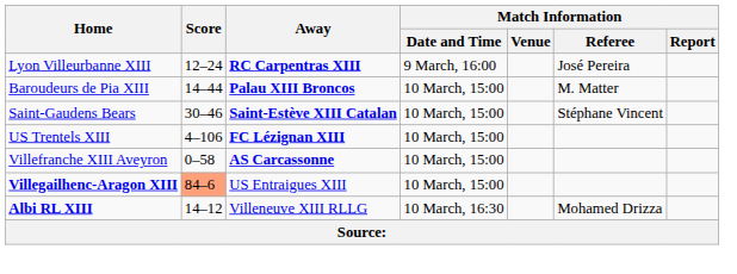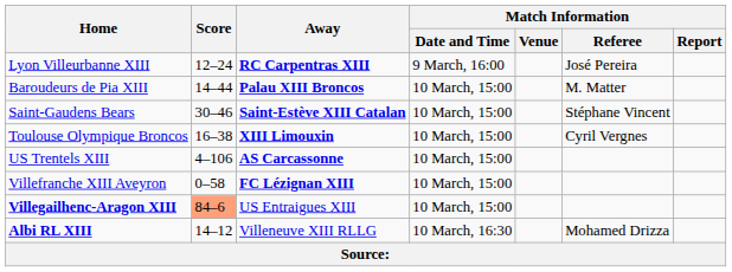+ row: Toulouse Olympique Broncos | 16–38 | XIII Limouxin | 10 March, 15:00 | Cyril Vergnes
US Trentels XIII | Away: FC Lézignan XIII -> AS Carcassonne
Villefranche XIII Aveyron | Away: AS Carcassonne -> FC Lézignan XIII
